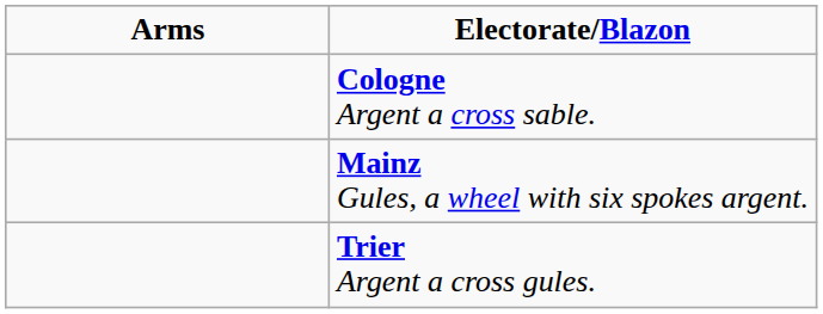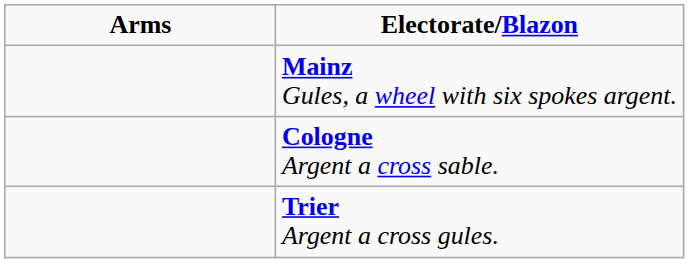rows swapped: Cologne Argent a cross sable. <-> Mainz Gules, a wheel with six spokes argent.
